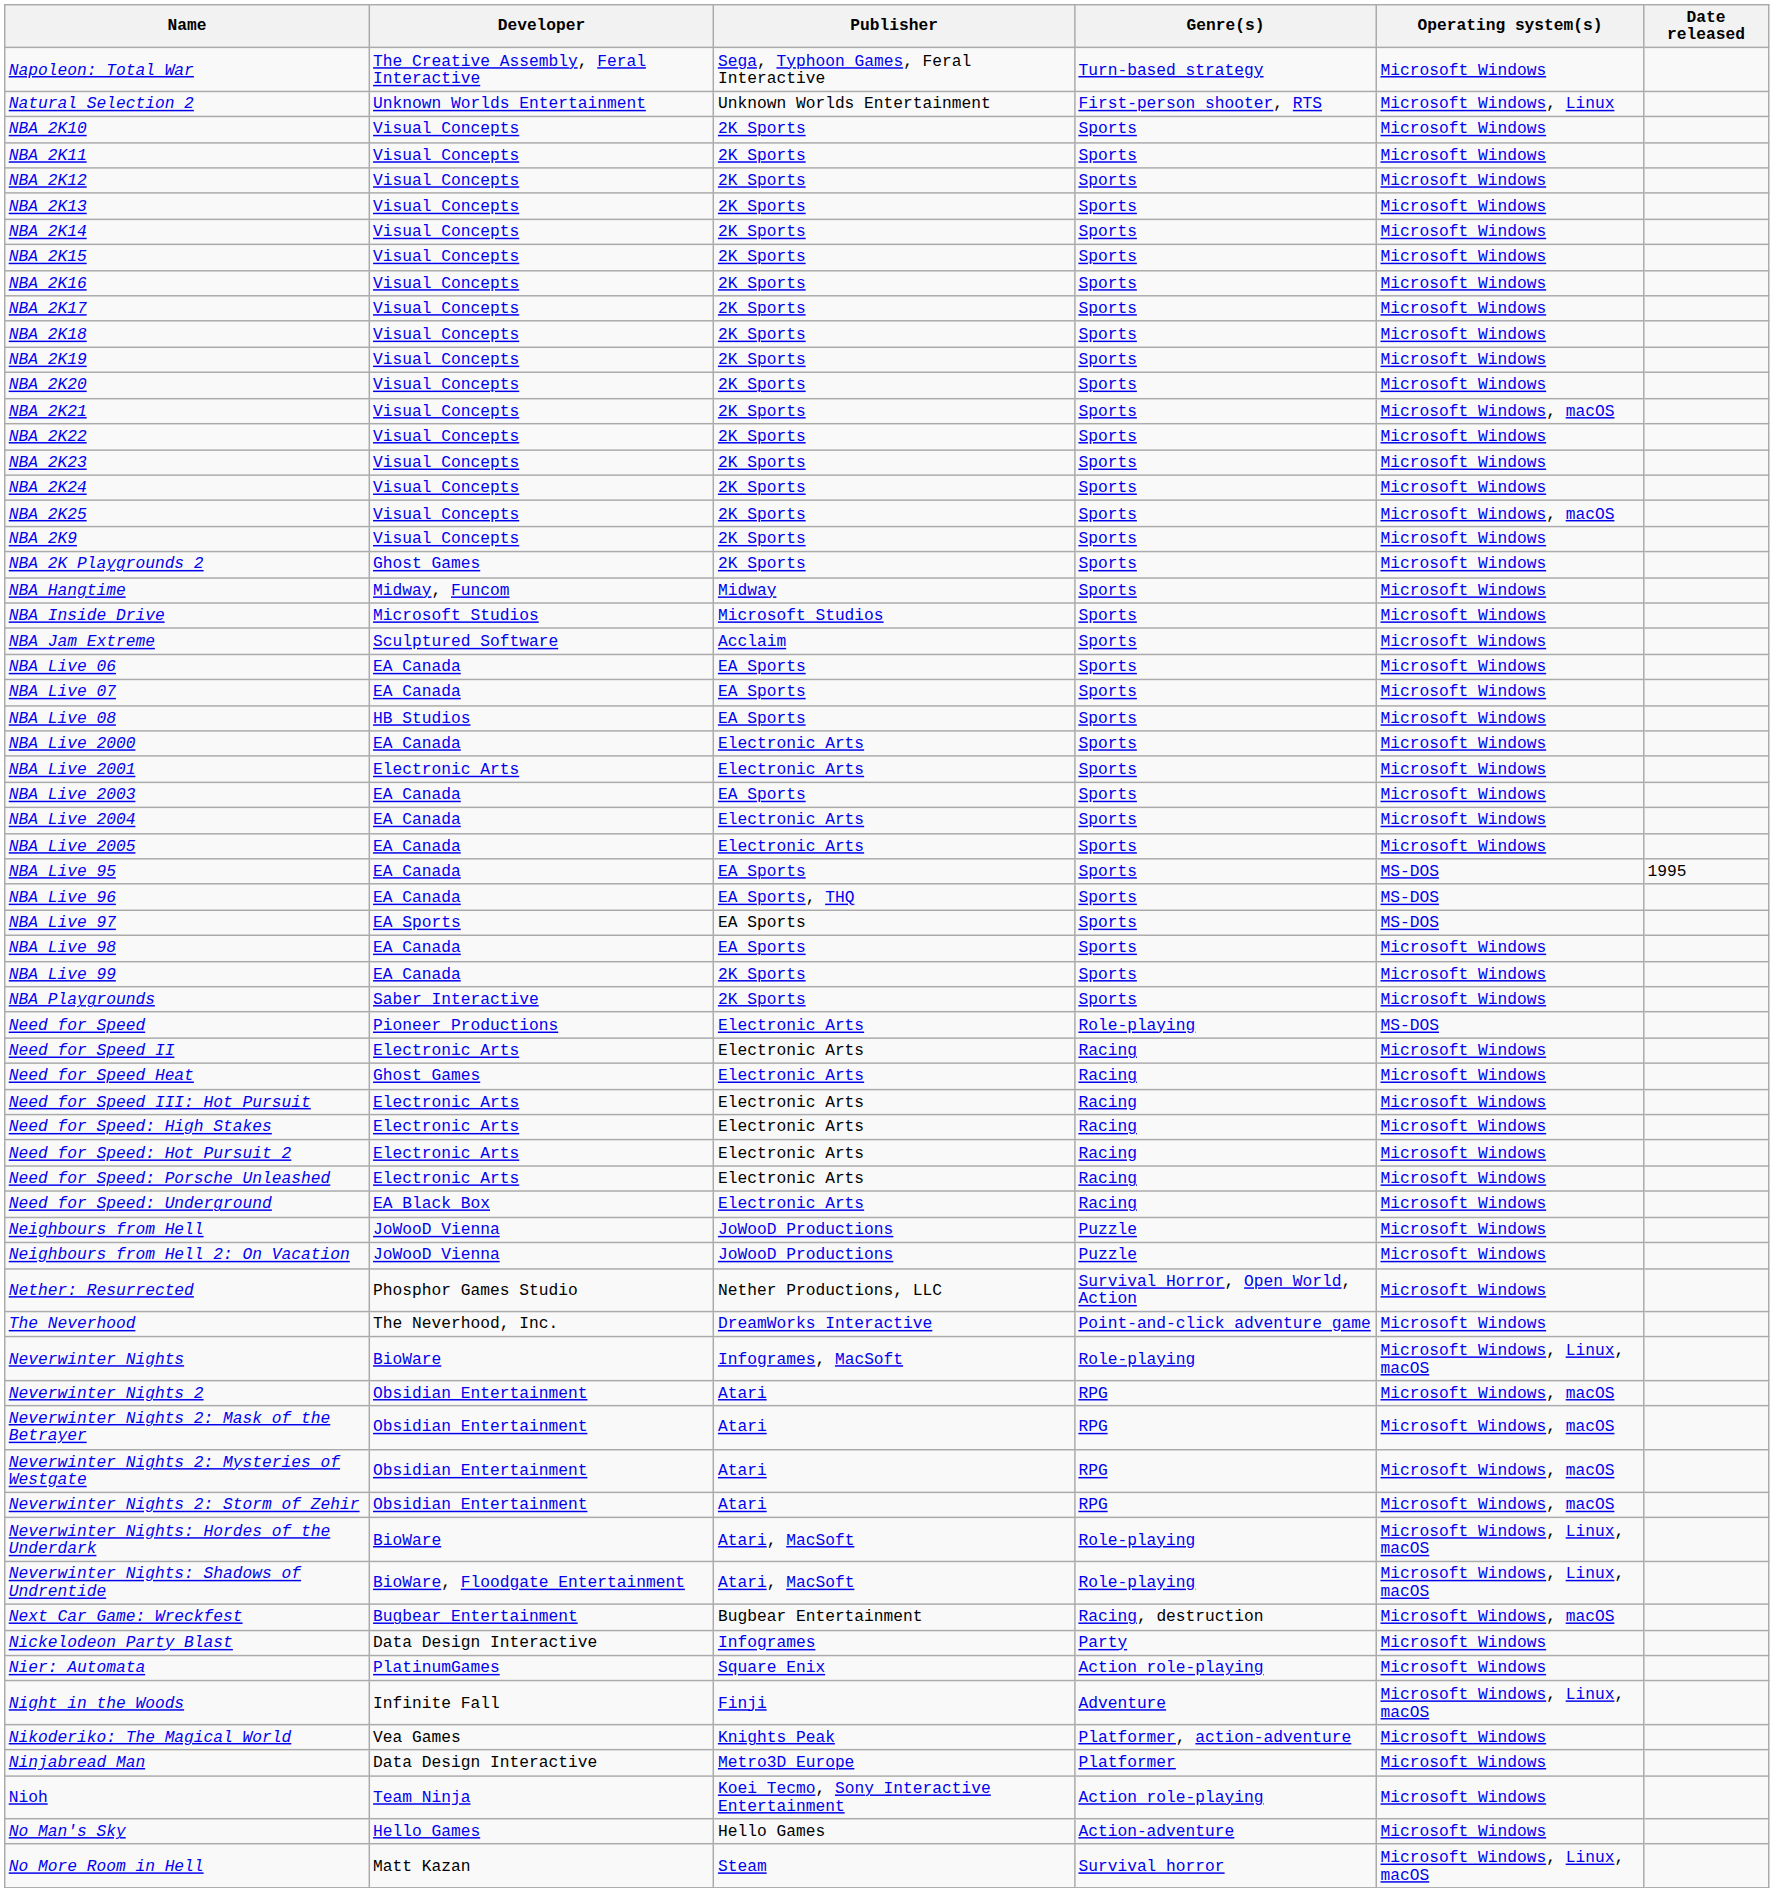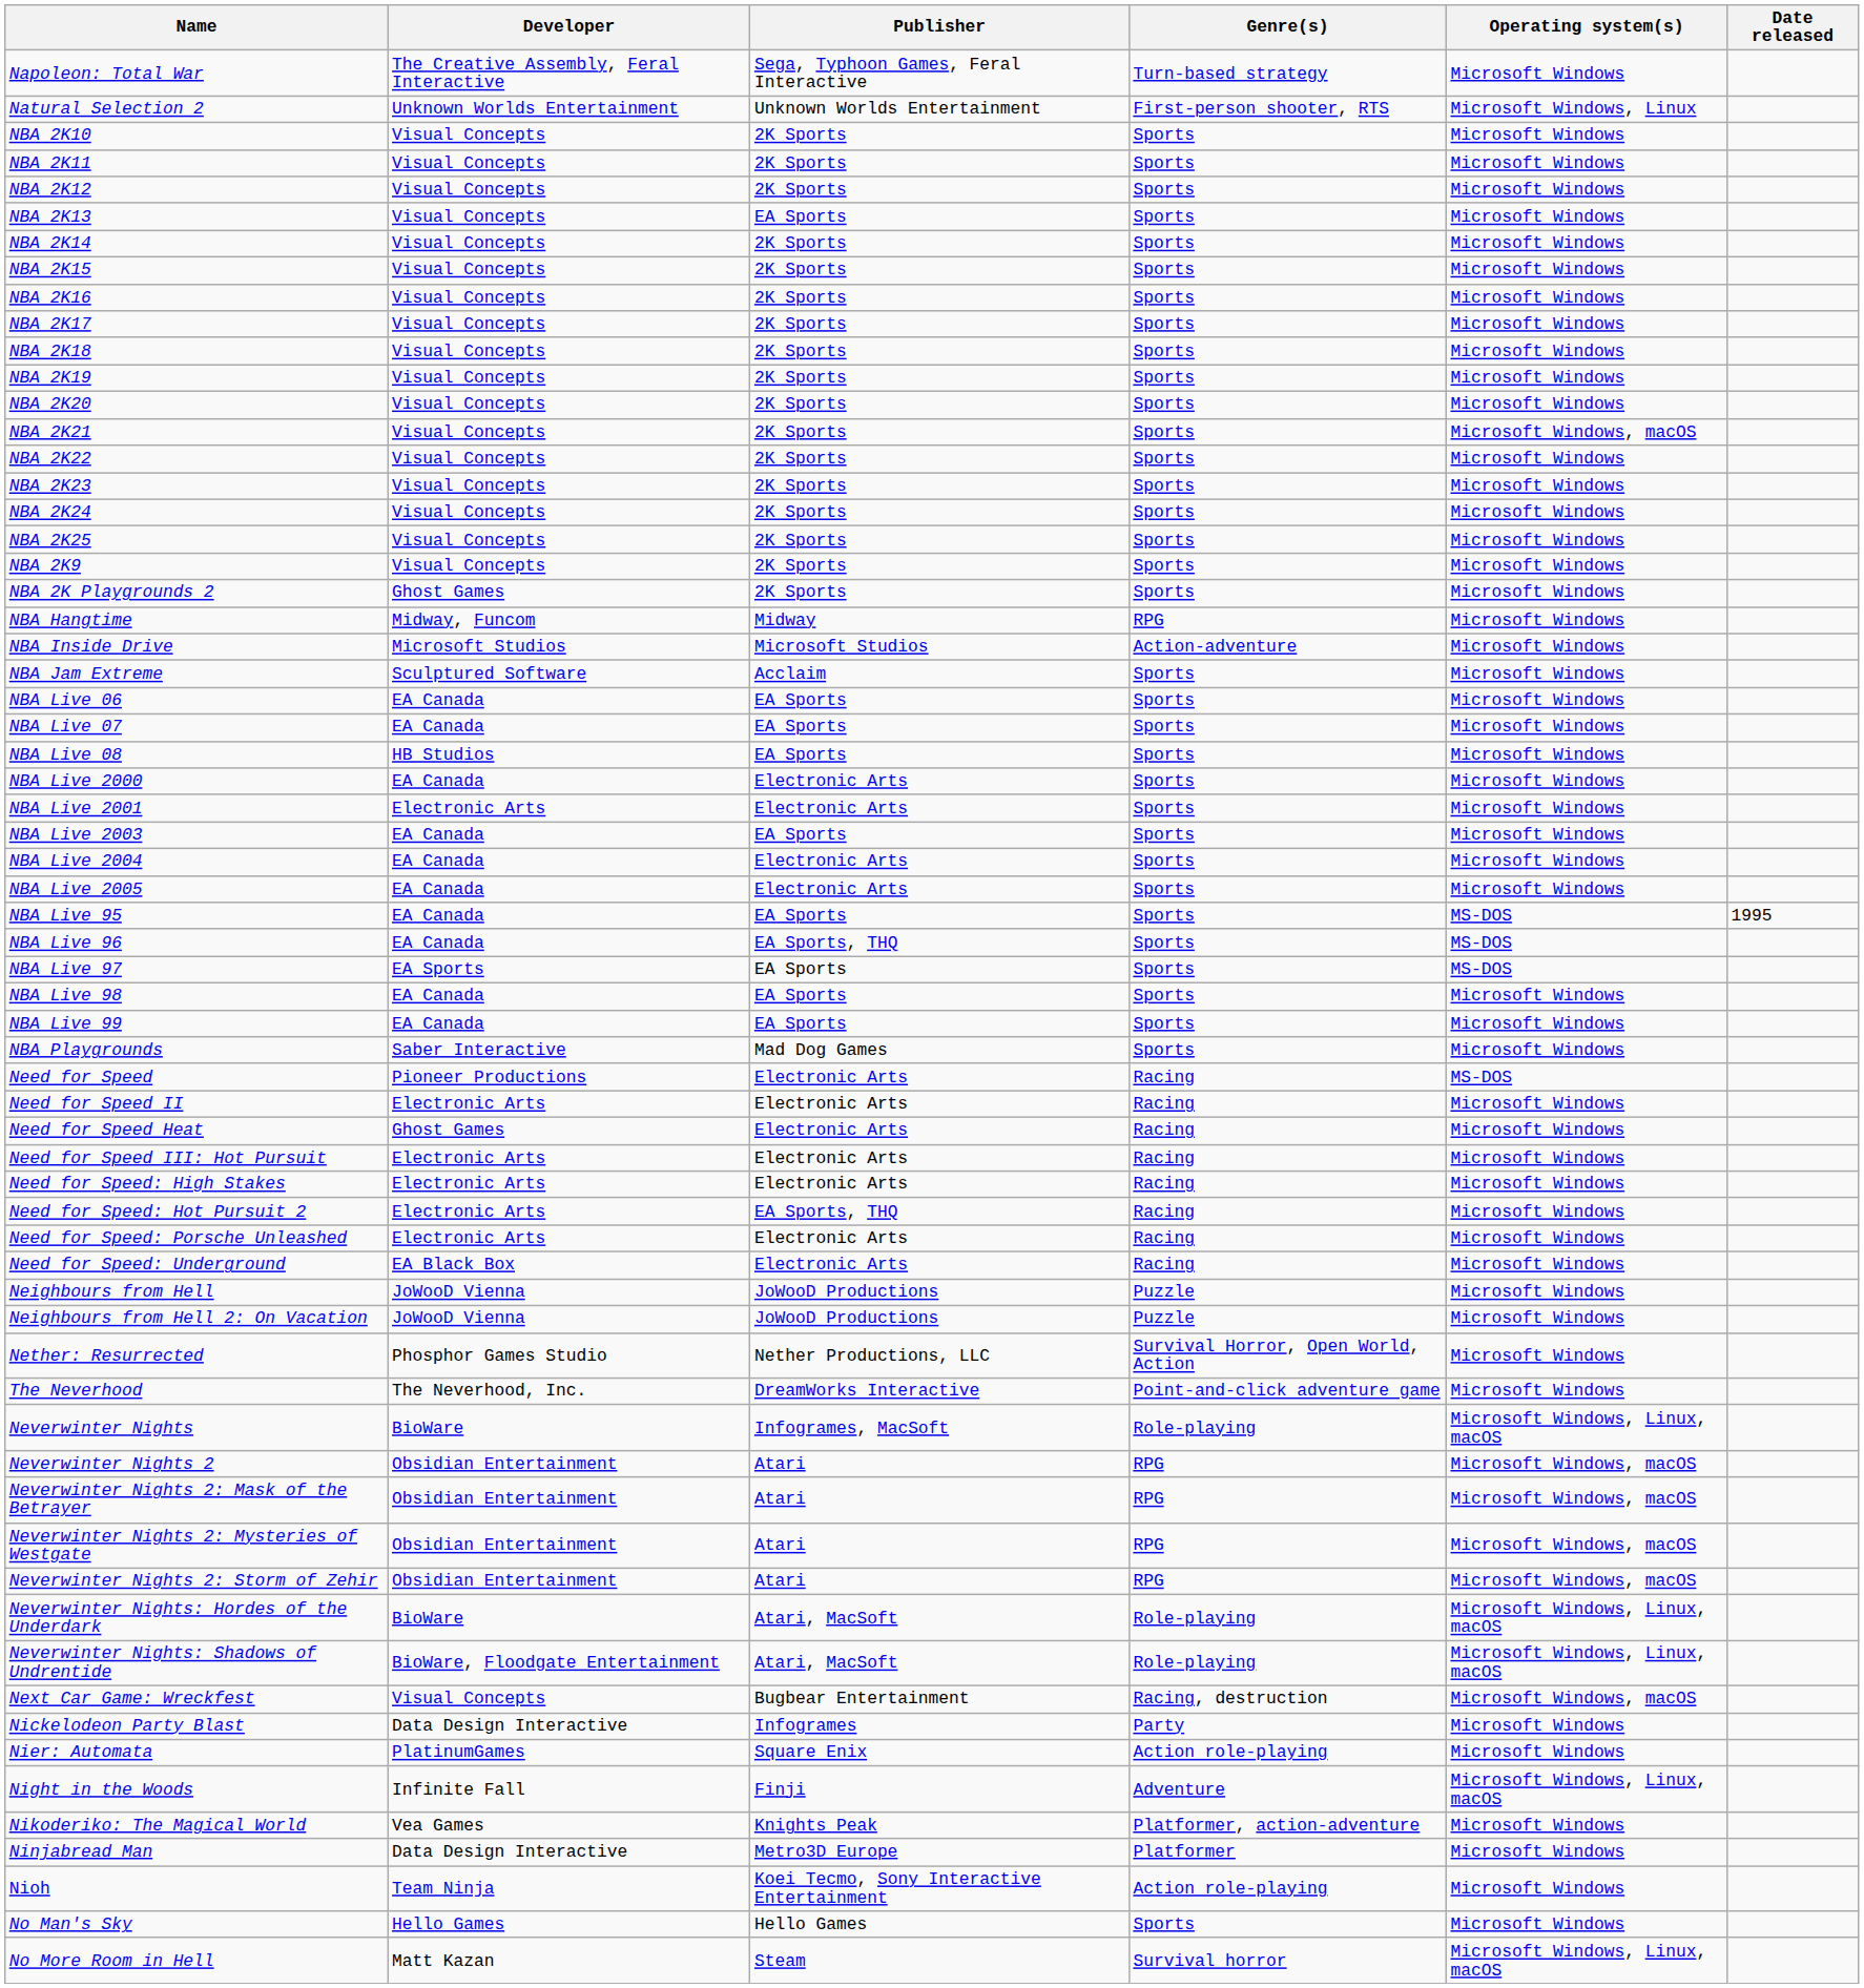NBA 2K13 | Publisher: 2K Sports -> EA Sports
NBA 2K25 | Operating system(s): Microsoft Windows, macOS -> Microsoft Windows
NBA Hangtime | Genre(s): Sports -> RPG
NBA Inside Drive | Genre(s): Sports -> Action-adventure
NBA Live 99 | Publisher: 2K Sports -> EA Sports
NBA Playgrounds | Publisher: 2K Sports -> Mad Dog Games
Need for Speed | Genre(s): Role-playing -> Racing
Need for Speed: Hot Pursuit 2 | Publisher: Electronic Arts -> EA Sports, THQ
Next Car Game: Wreckfest | Developer: Bugbear Entertainment -> Visual Concepts
No Man's Sky | Genre(s): Action-adventure -> Sports
